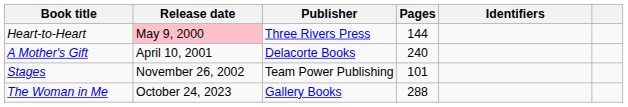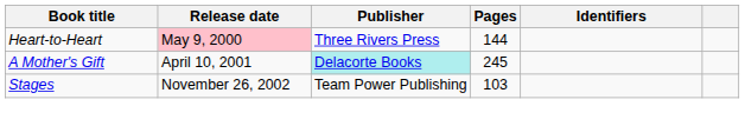A Mother's Gift | Publisher: no background -> paleturquoise background
A Mother's Gift | Pages: 240 -> 245
Stages | Pages: 101 -> 103
- row: The Woman in Me | October 24, 2023 | Gallery Books | 288
